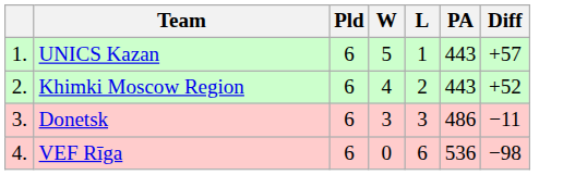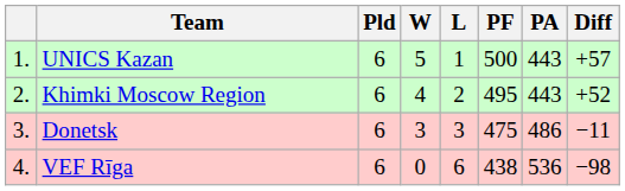+ column: PF | 500 | 495 | 475 | 438
